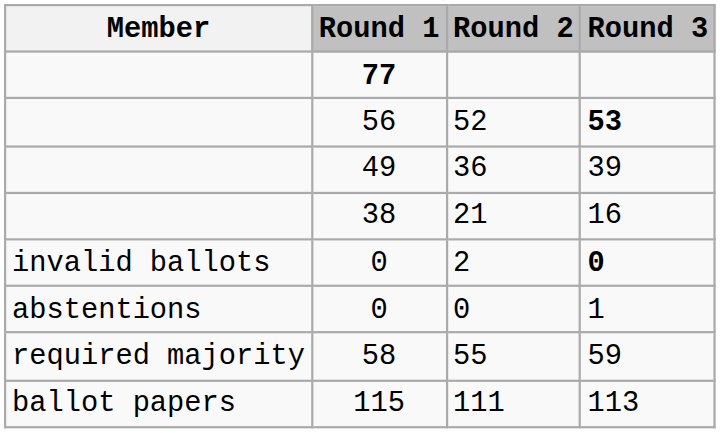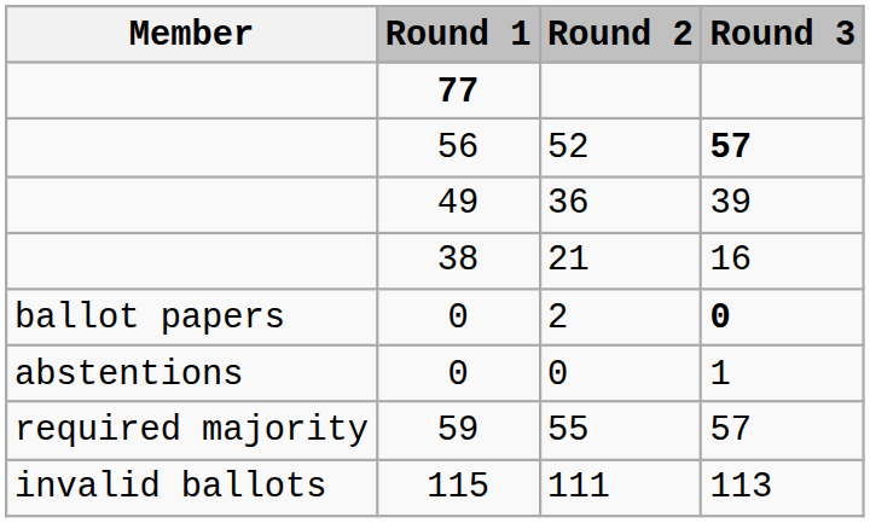52 | Round 3: 53 -> 57
2 | Member: invalid ballots -> ballot papers
55 | Round 1: 58 -> 59
55 | Round 3: 59 -> 57
111 | Member: ballot papers -> invalid ballots
